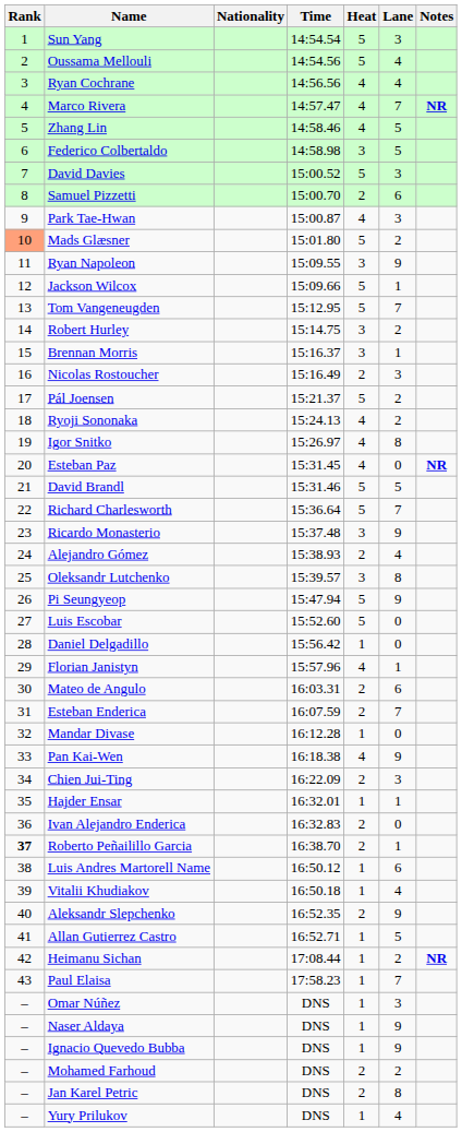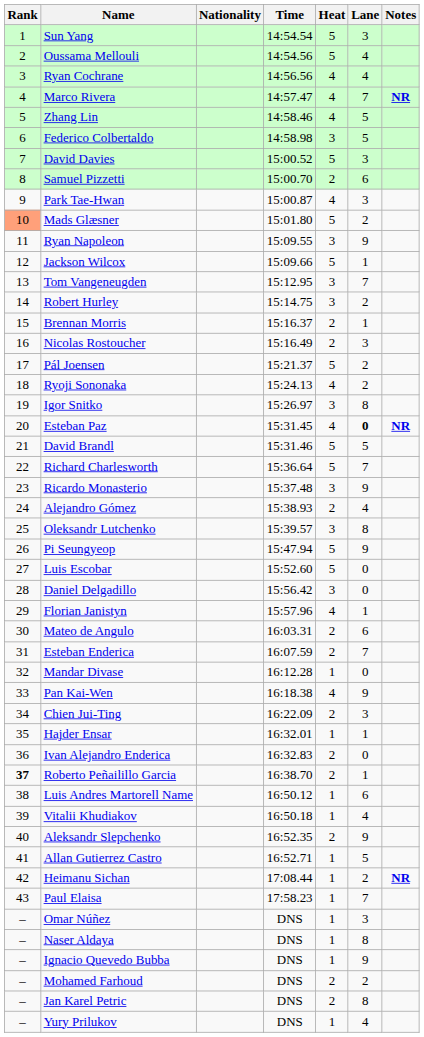Tom Vangeneugden | Heat: 5 -> 3
Brennan Morris | Heat: 3 -> 2
Igor Snitko | Heat: 4 -> 3
Esteban Paz | Lane: normal -> bold
Daniel Delgadillo | Heat: 1 -> 3
Naser Aldaya | Lane: 9 -> 8
